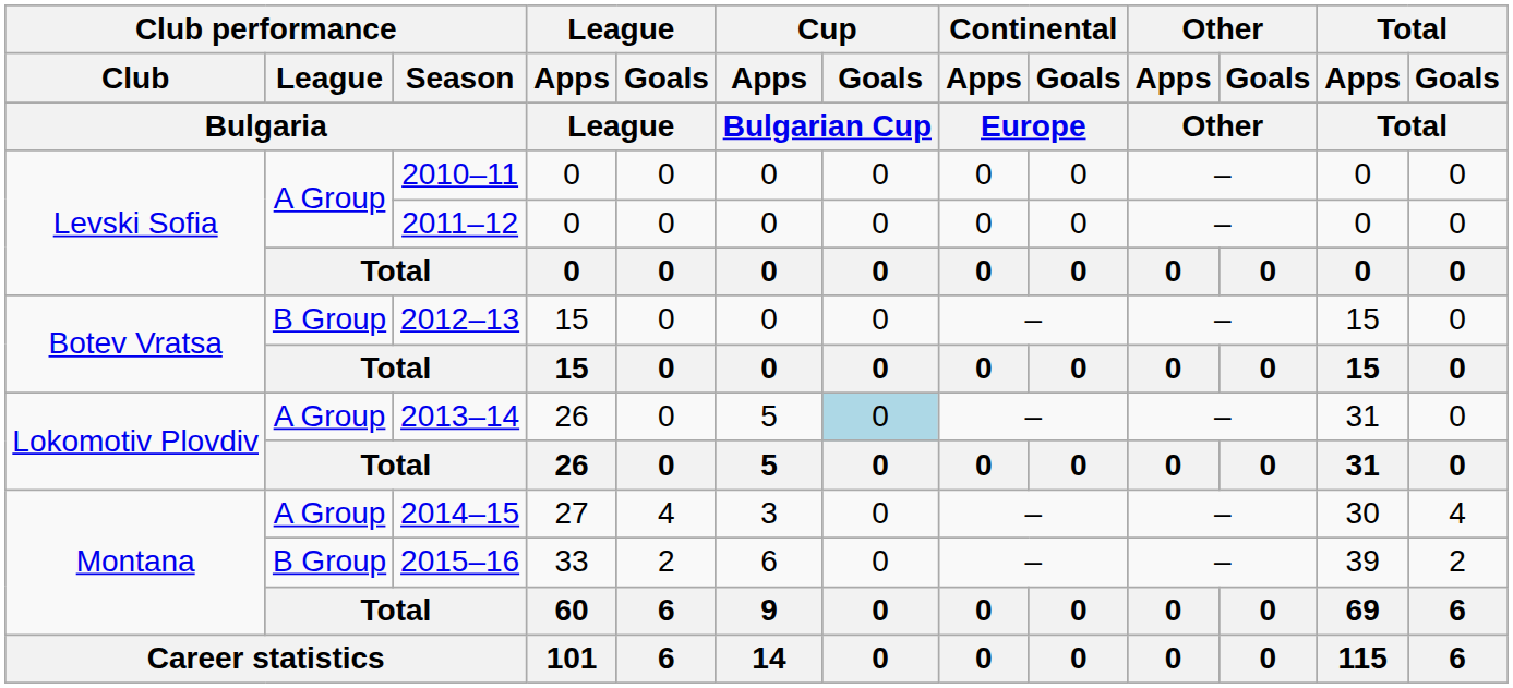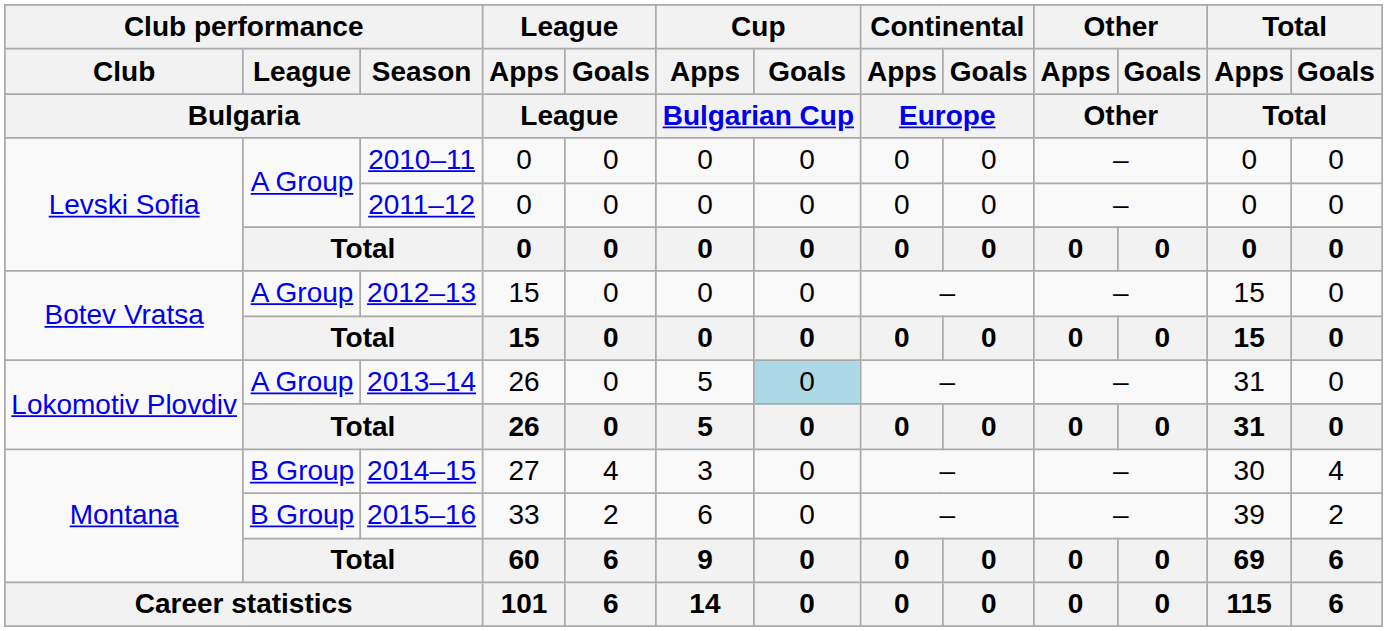2012–13 | Club performance / League / Bulgaria: B Group -> A Group
2014–15 | Club performance / League / Bulgaria: A Group -> B Group
